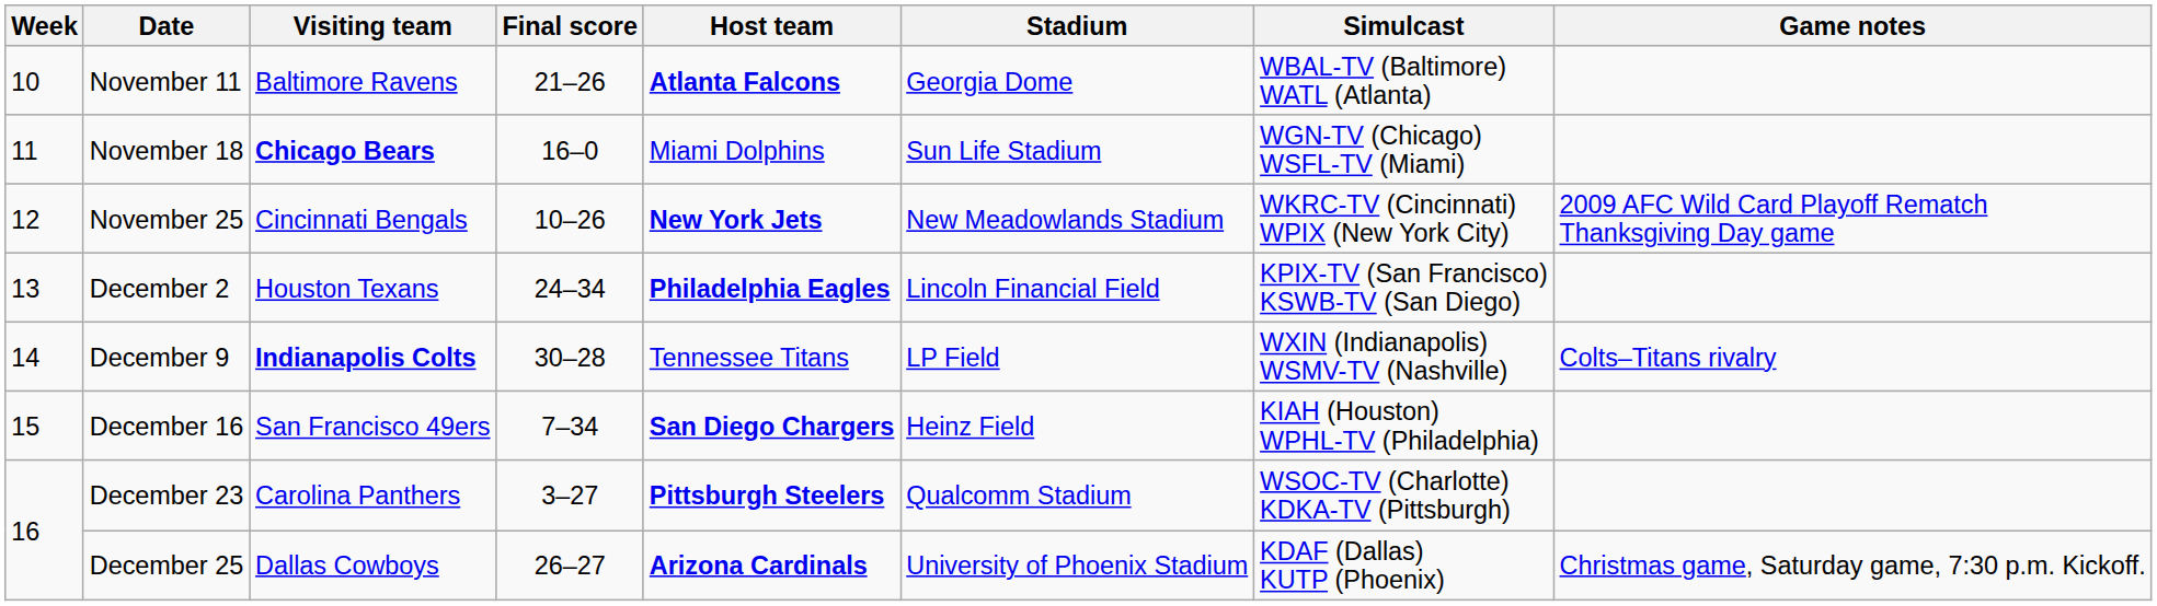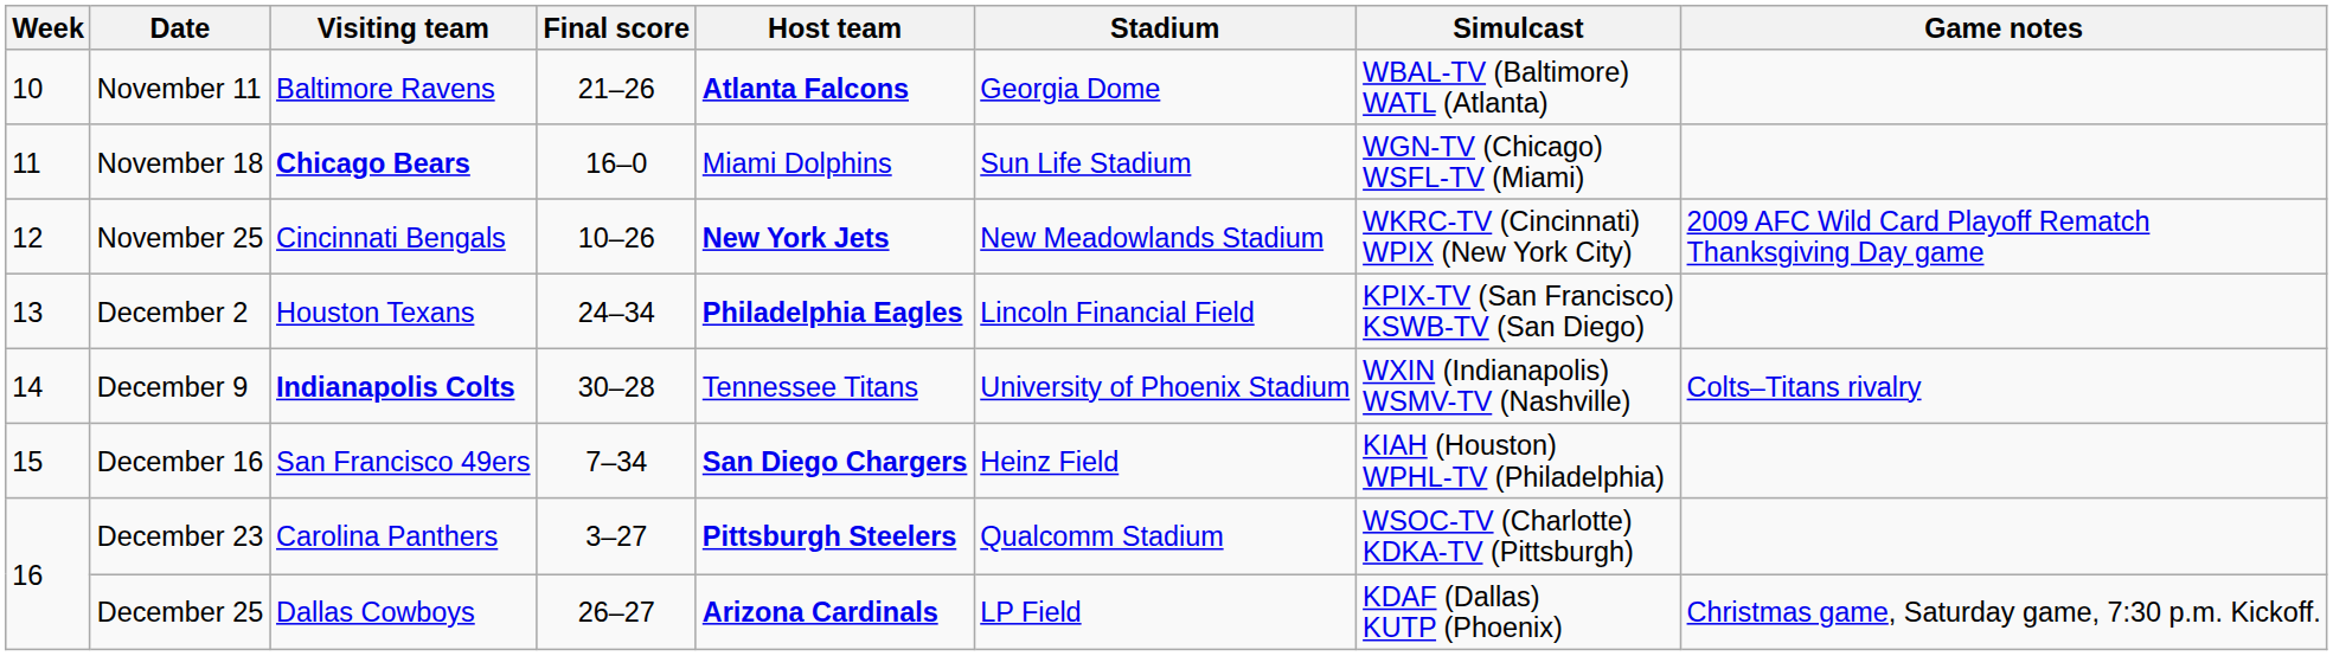December 9 | Stadium: LP Field -> University of Phoenix Stadium
December 25 | Stadium: University of Phoenix Stadium -> LP Field
